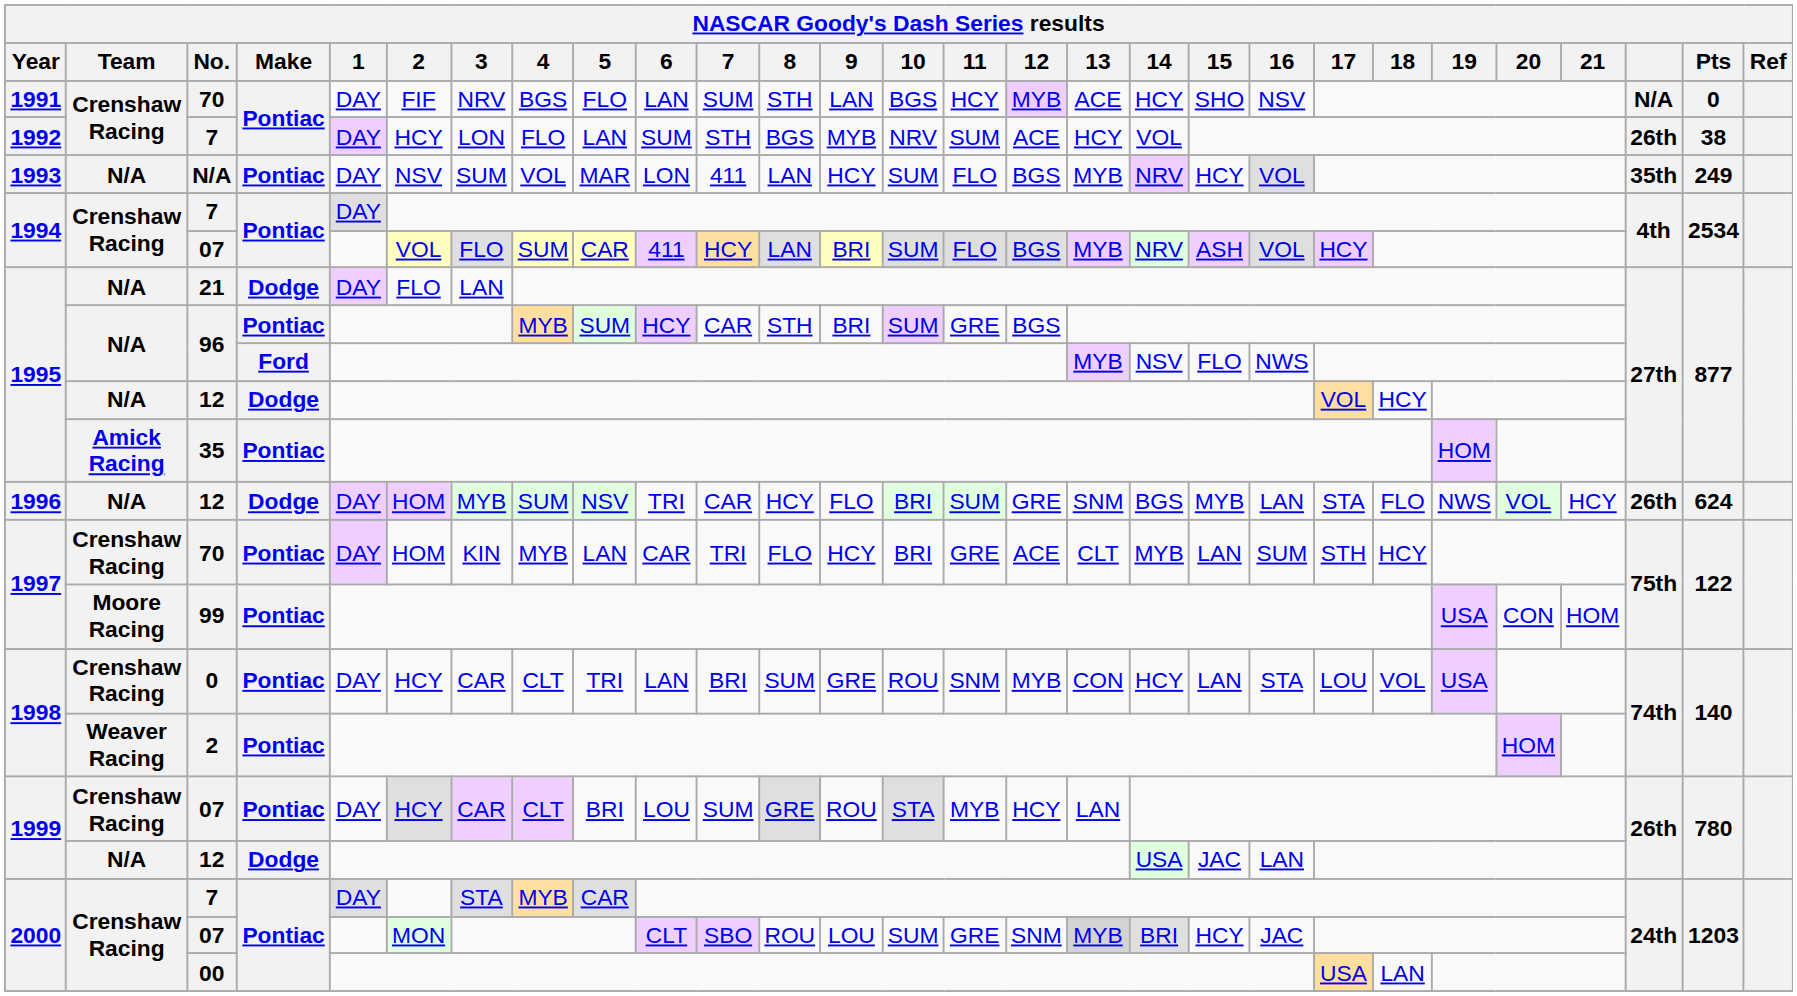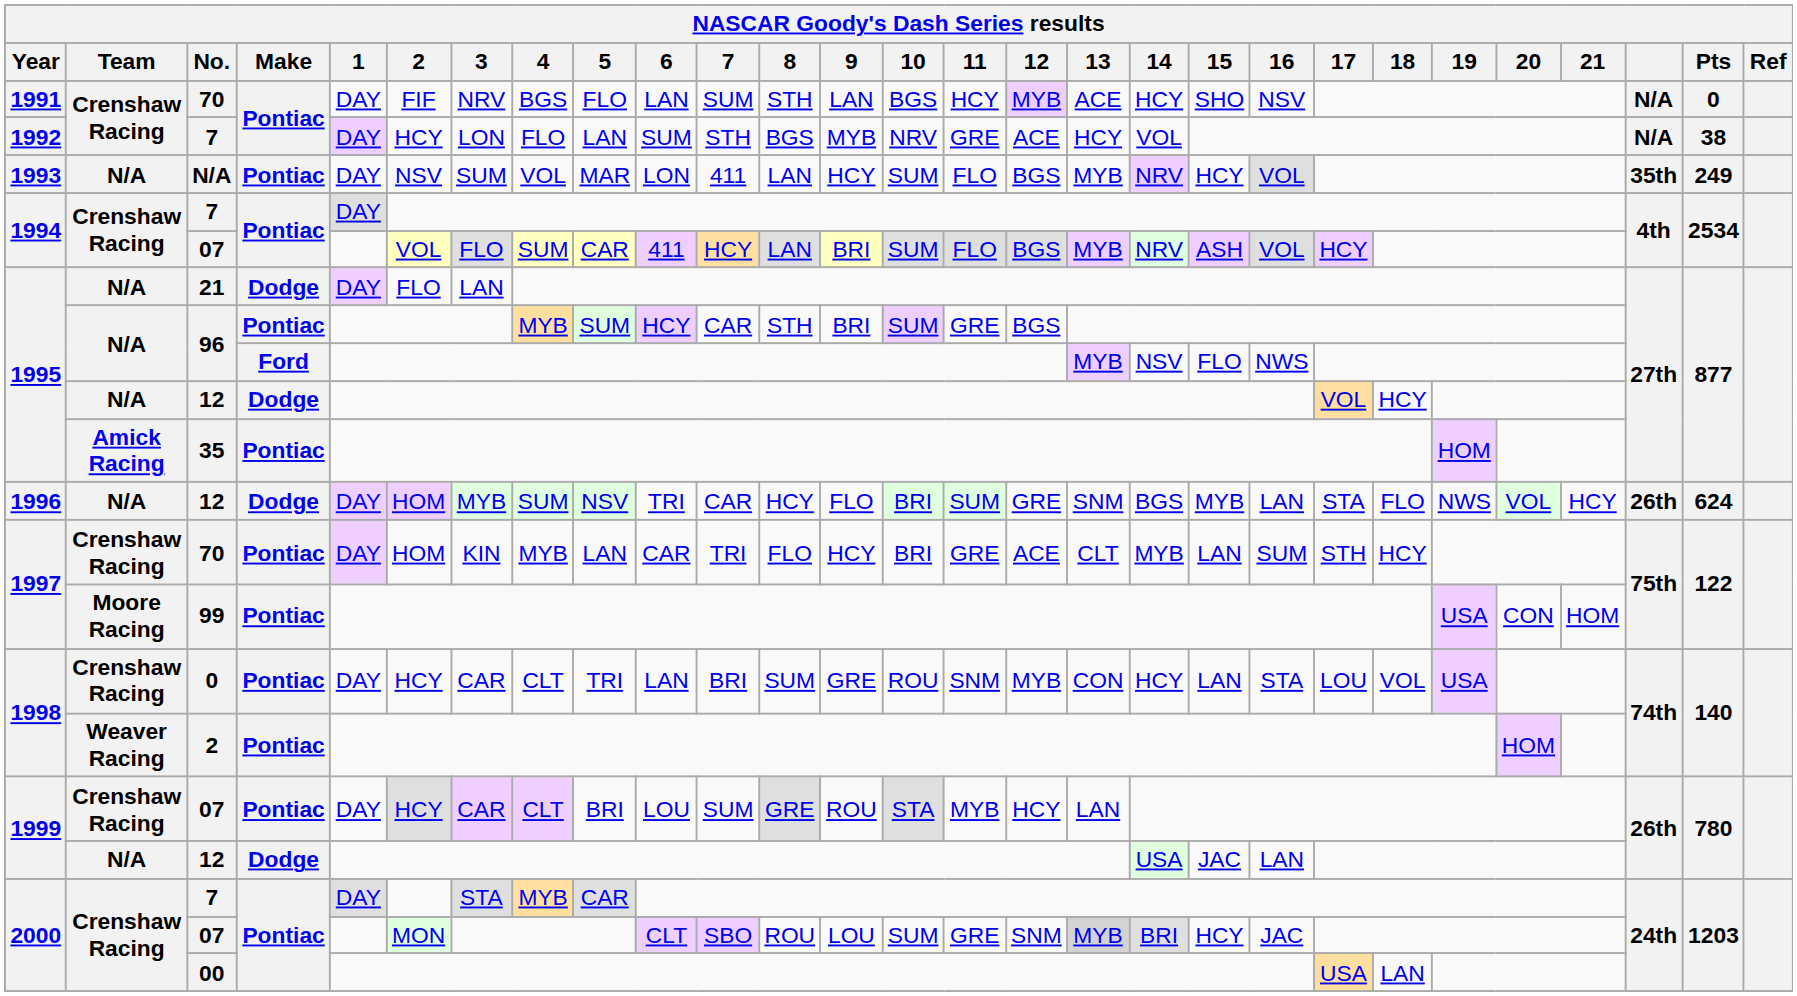1992 / 7 | 11: SUM -> GRE
1992 / 7 | column 26: 26th -> N/A
